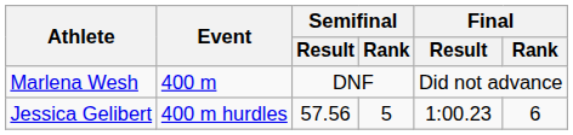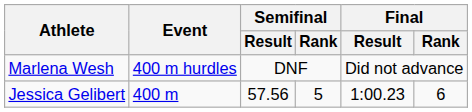Marlena Wesh | Event: 400 m -> 400 m hurdles
Jessica Gelibert | Event: 400 m hurdles -> 400 m
